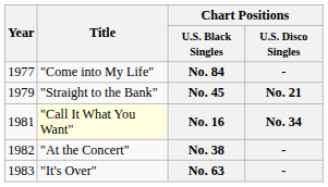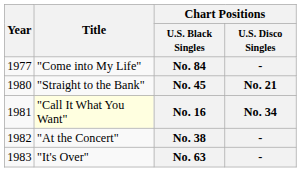No. 45 | Year: 1979 -> 1980
